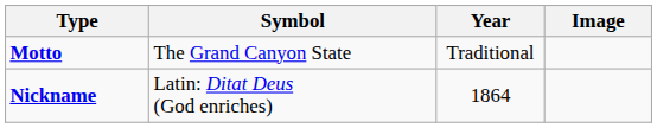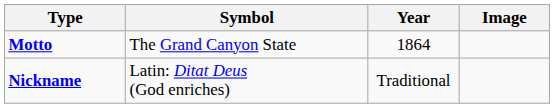Motto | Year: Traditional -> 1864
Nickname | Year: 1864 -> Traditional
